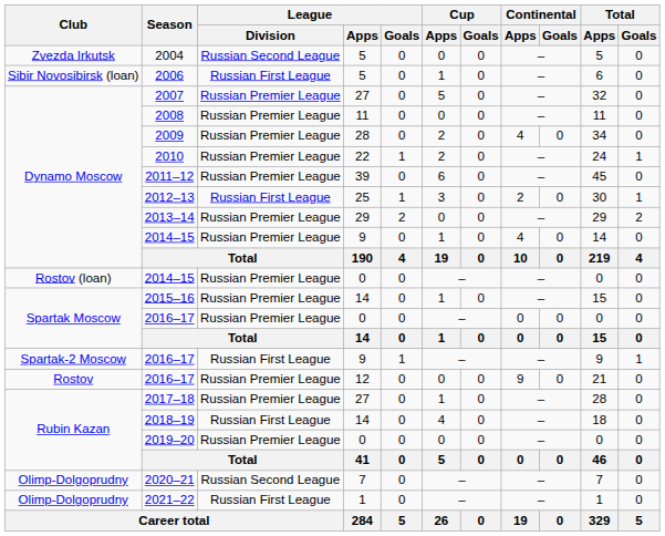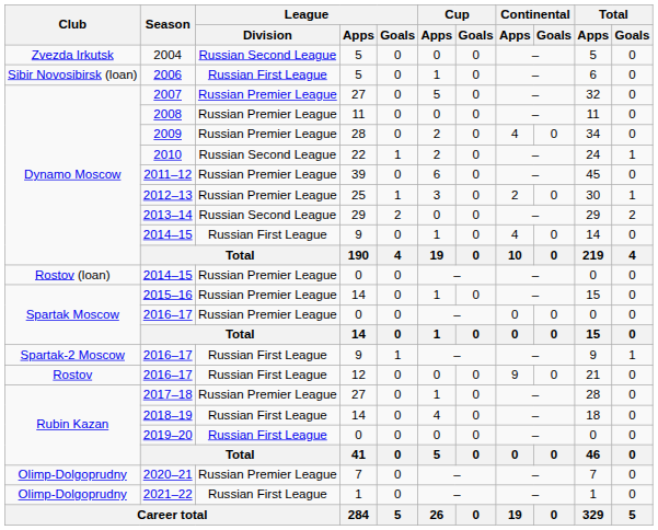2010 | League / Division: Russian Premier League -> Russian Second League
2012–13 | League / Division: Russian First League -> Russian Premier League
2013–14 | League / Division: Russian Premier League -> Russian Second League
2014–15 / 9 | League / Division: Russian Premier League -> Russian First League
2016–17 / 12 | League / Division: Russian Premier League -> Russian First League
2019–20 | League / Division: Russian Premier League -> Russian First League
2020–21 | League / Division: Russian Second League -> Russian Premier League
